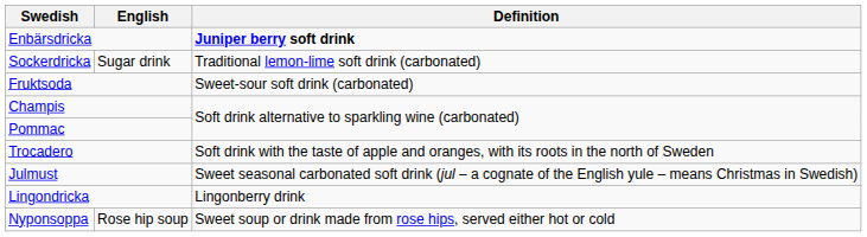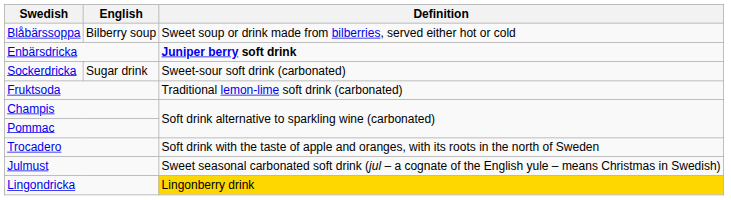+ row: Blåbärssoppa | Bilberry soup | Sweet soup or drink made from bilberries, served either hot or cold
Sockerdricka | Definition: Traditional lemon-lime soft drink (carbonated) -> Sweet-sour soft drink (carbonated)
Fruktsoda | Definition: Sweet-sour soft drink (carbonated) -> Traditional lemon-lime soft drink (carbonated)
Lingondricka | Definition: no background -> gold background
- row: Nyponsoppa | Rose hip soup | Sweet soup or drink made from rose hips, served either hot or cold
